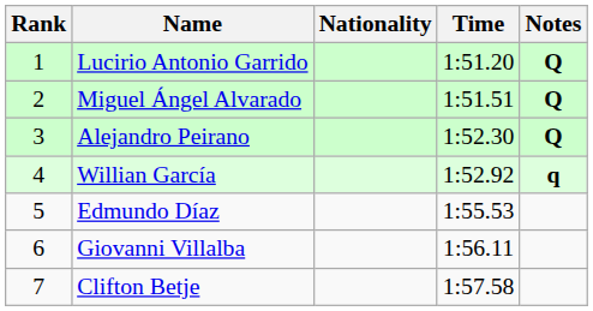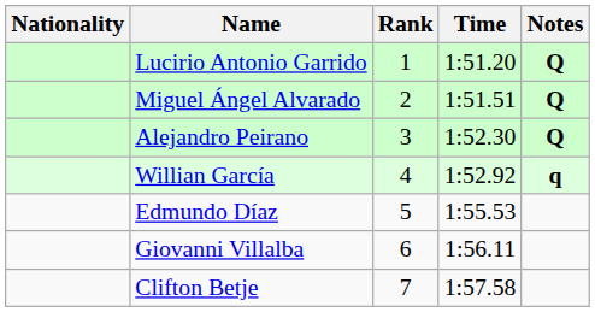columns swapped: Rank <-> Nationality
